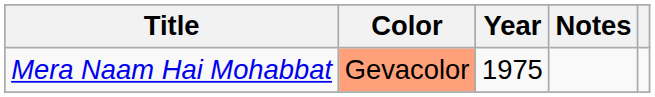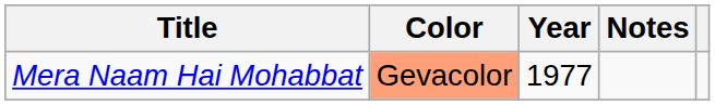Mera Naam Hai Mohabbat | Year: 1975 -> 1977
